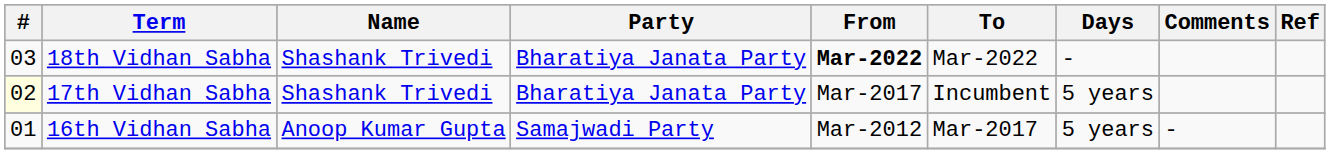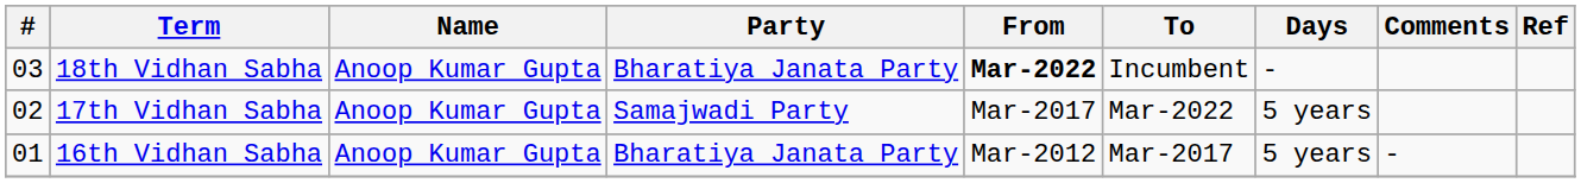18th Vidhan Sabha | Name: Shashank Trivedi -> Anoop Kumar Gupta
18th Vidhan Sabha | To: Mar-2022 -> Incumbent
17th Vidhan Sabha | #: lightyellow background -> no background
17th Vidhan Sabha | Name: Shashank Trivedi -> Anoop Kumar Gupta
17th Vidhan Sabha | Party: Bharatiya Janata Party -> Samajwadi Party
17th Vidhan Sabha | To: Incumbent -> Mar-2022
16th Vidhan Sabha | Party: Samajwadi Party -> Bharatiya Janata Party
